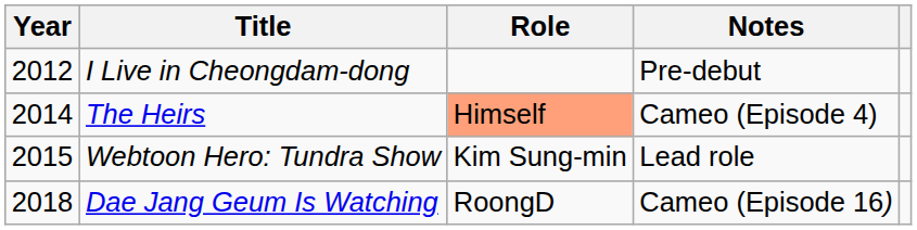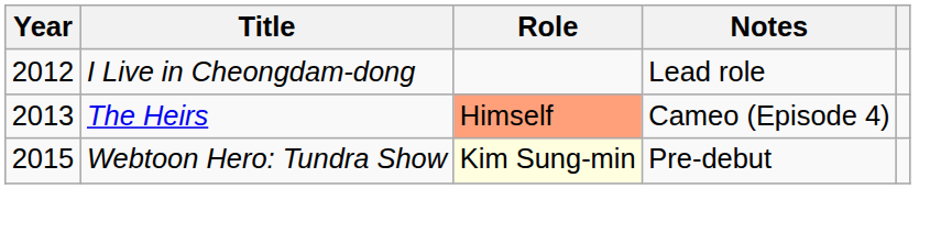I Live in Cheongdam-dong | Notes: Pre-debut -> Lead role
The Heirs | Year: 2014 -> 2013
Webtoon Hero: Tundra Show | Role: no background -> lightyellow background
Webtoon Hero: Tundra Show | Notes: Lead role -> Pre-debut
- row: 2018 | Dae Jang Geum Is Watching | RoongD | Cameo (Episode 16)
